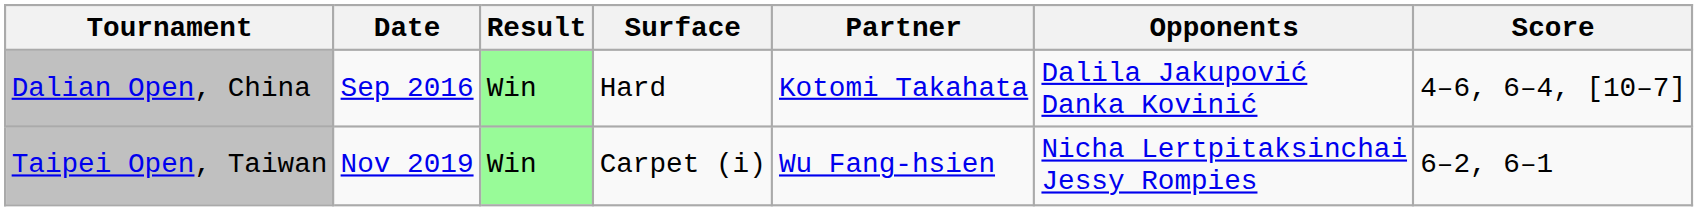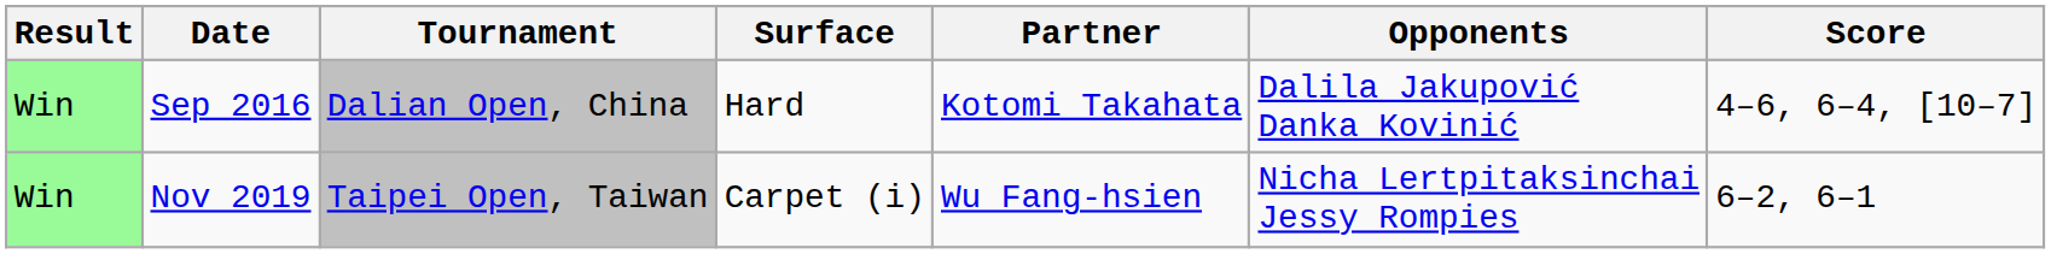columns swapped: Result <-> Tournament
